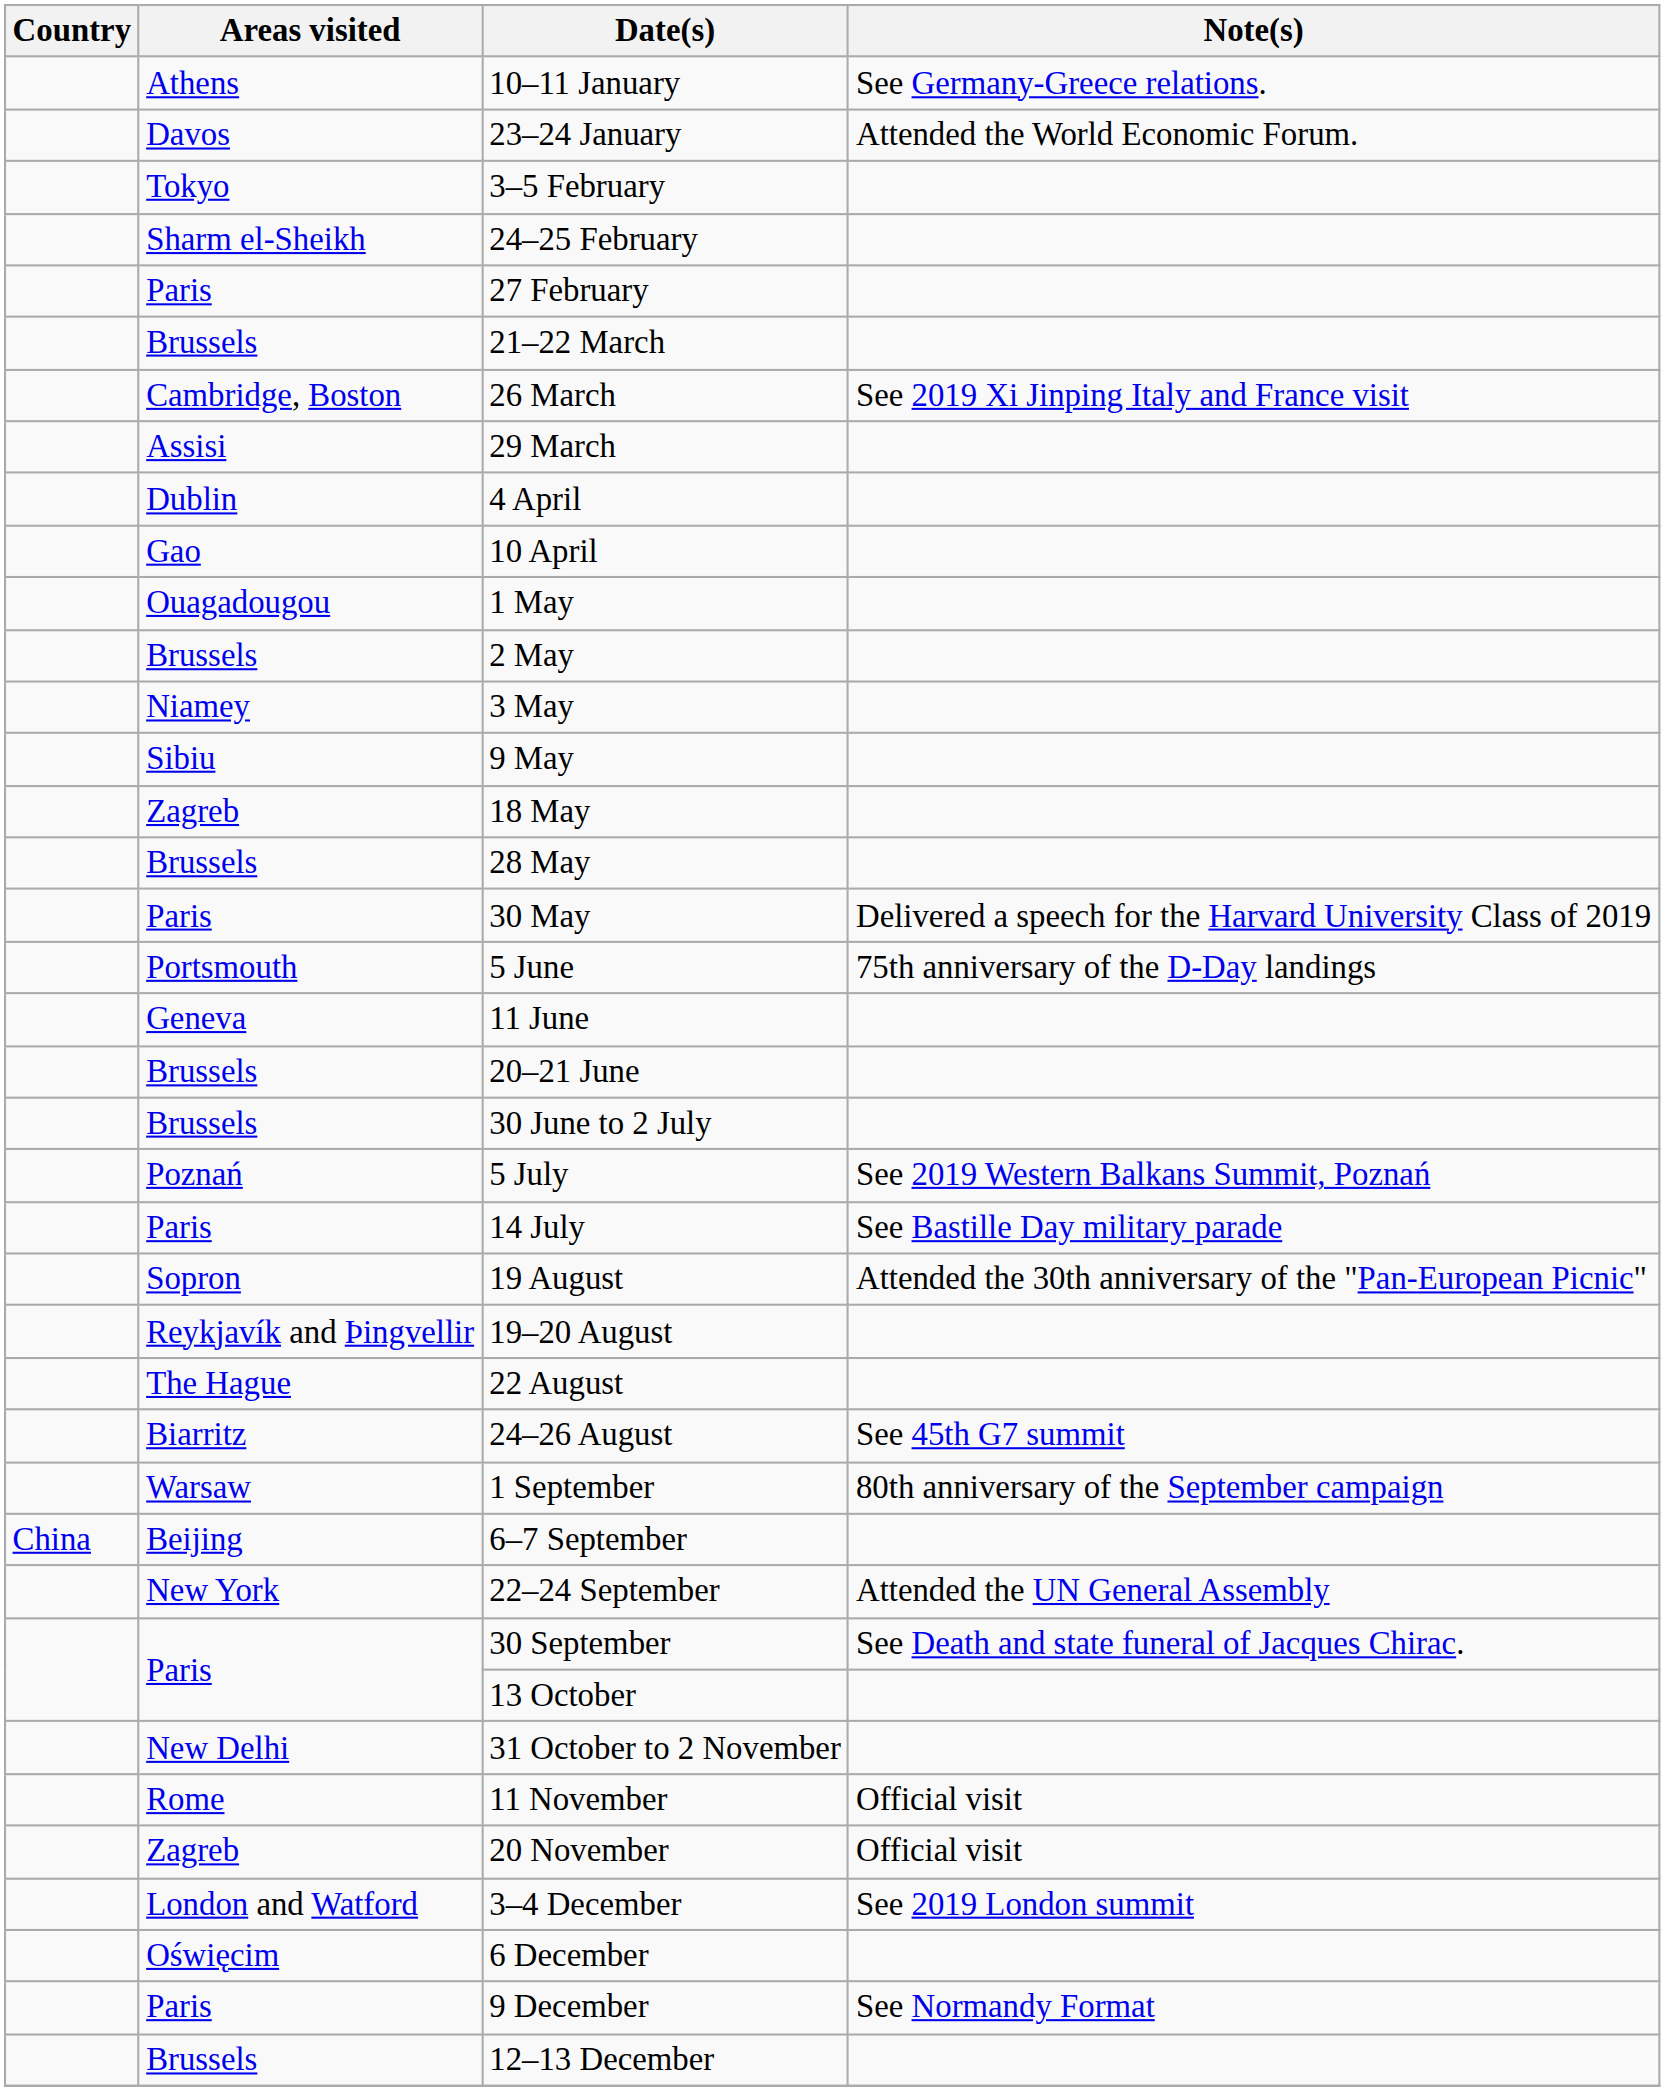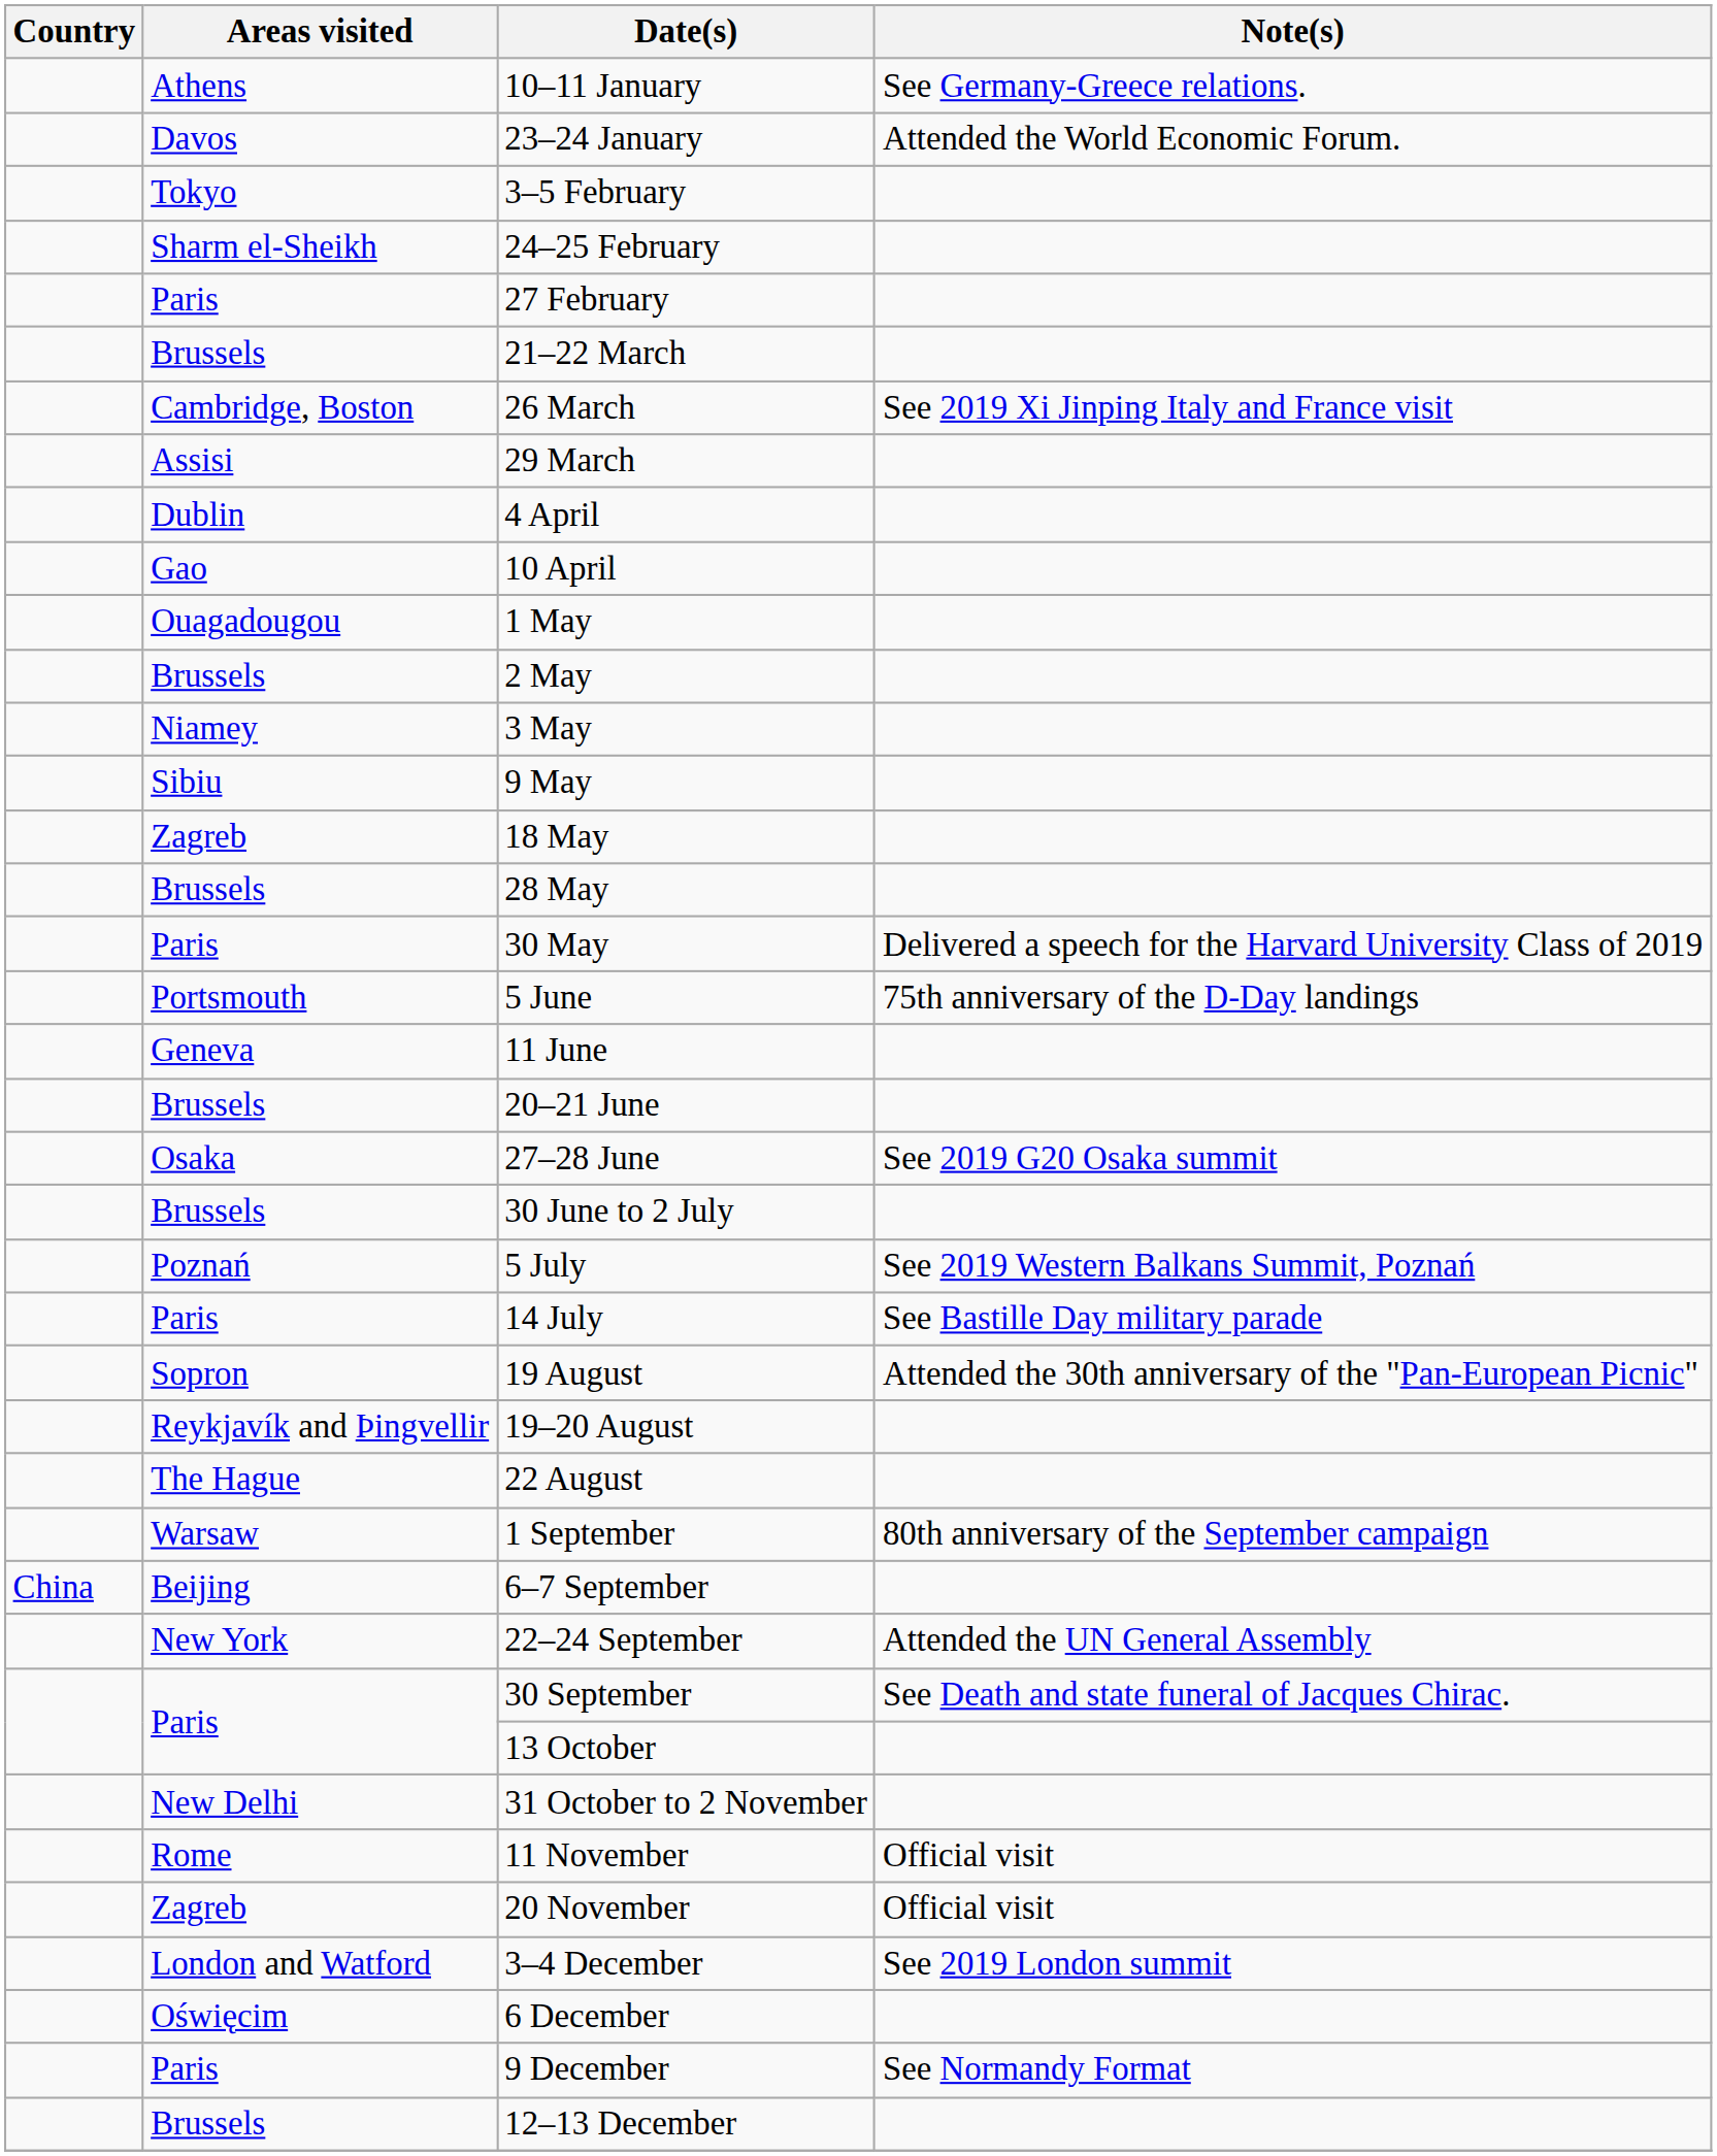+ row: Osaka | 27–28 June | See 2019 G20 Osaka summit
- row: Biarritz | 24–26 August | See 45th G7 summit
